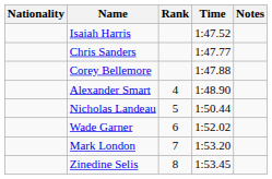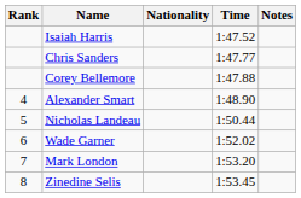columns swapped: Rank <-> Nationality
